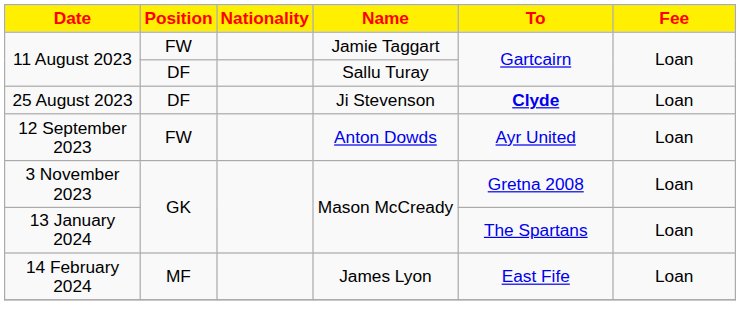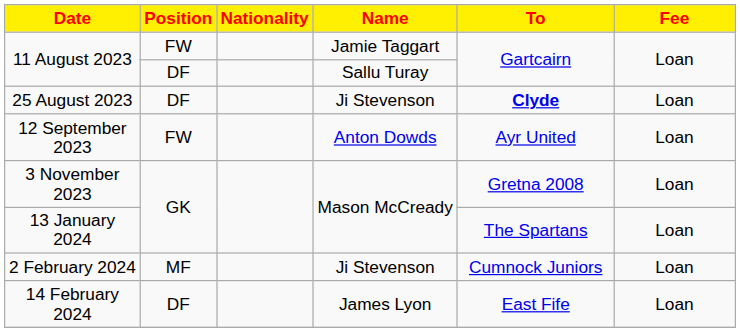+ row: 2 February 2024 | MF | Ji Stevenson | Cumnock Juniors | Loan
14 February 2024 | Position: MF -> DF
